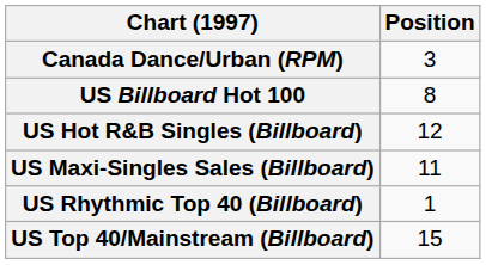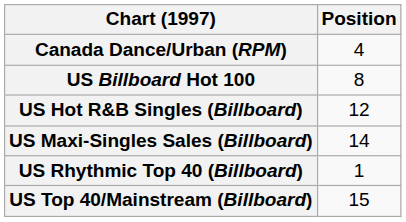Canada Dance/Urban (RPM) | Position: 3 -> 4
US Maxi-Singles Sales (Billboard) | Position: 11 -> 14
